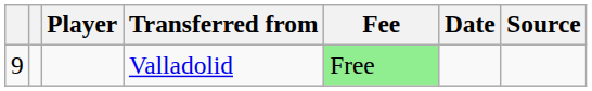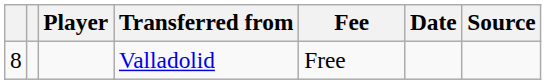Valladolid | column 1: 9 -> 8
Valladolid | Fee: lightgreen background -> no background
